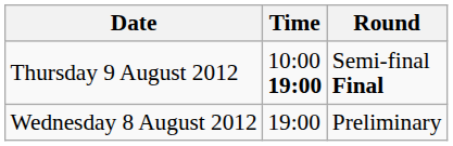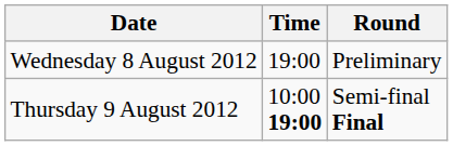rows swapped: Wednesday 8 August 2012 <-> Thursday 9 August 2012
